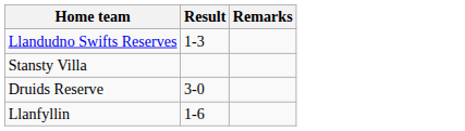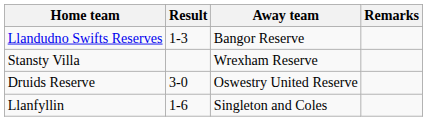+ column: Away team | Bangor Reserve | Wrexham Reserve | Oswestry United Reserve | Singleton and Coles
